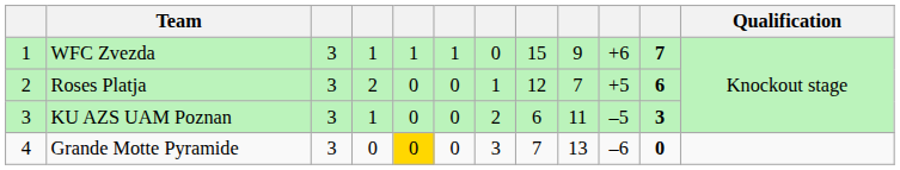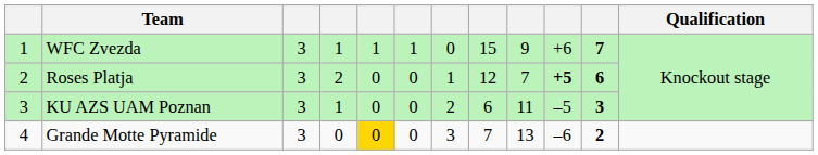Roses Platja | column 10: normal -> bold
Grande Motte Pyramide | column 11: 0 -> 2
